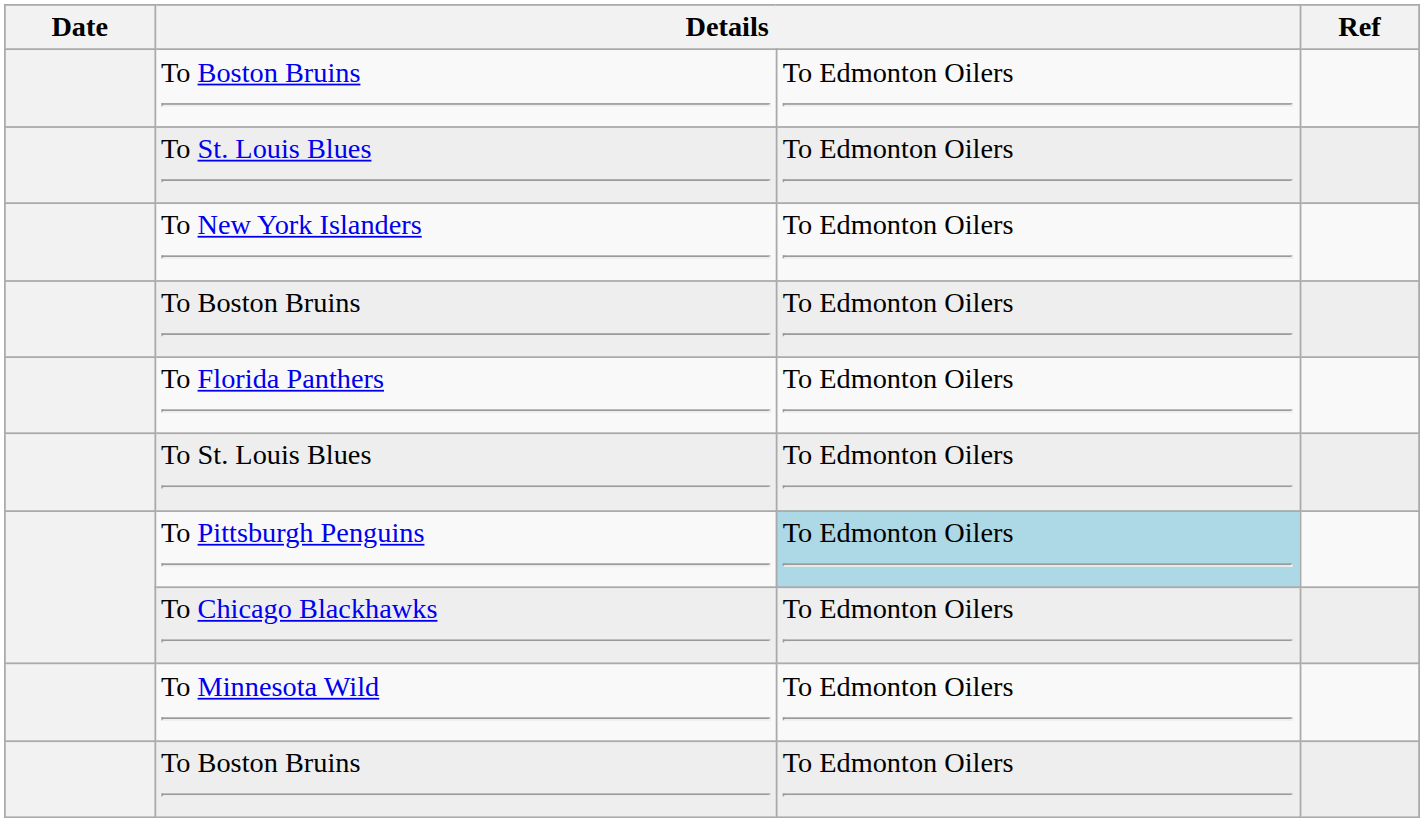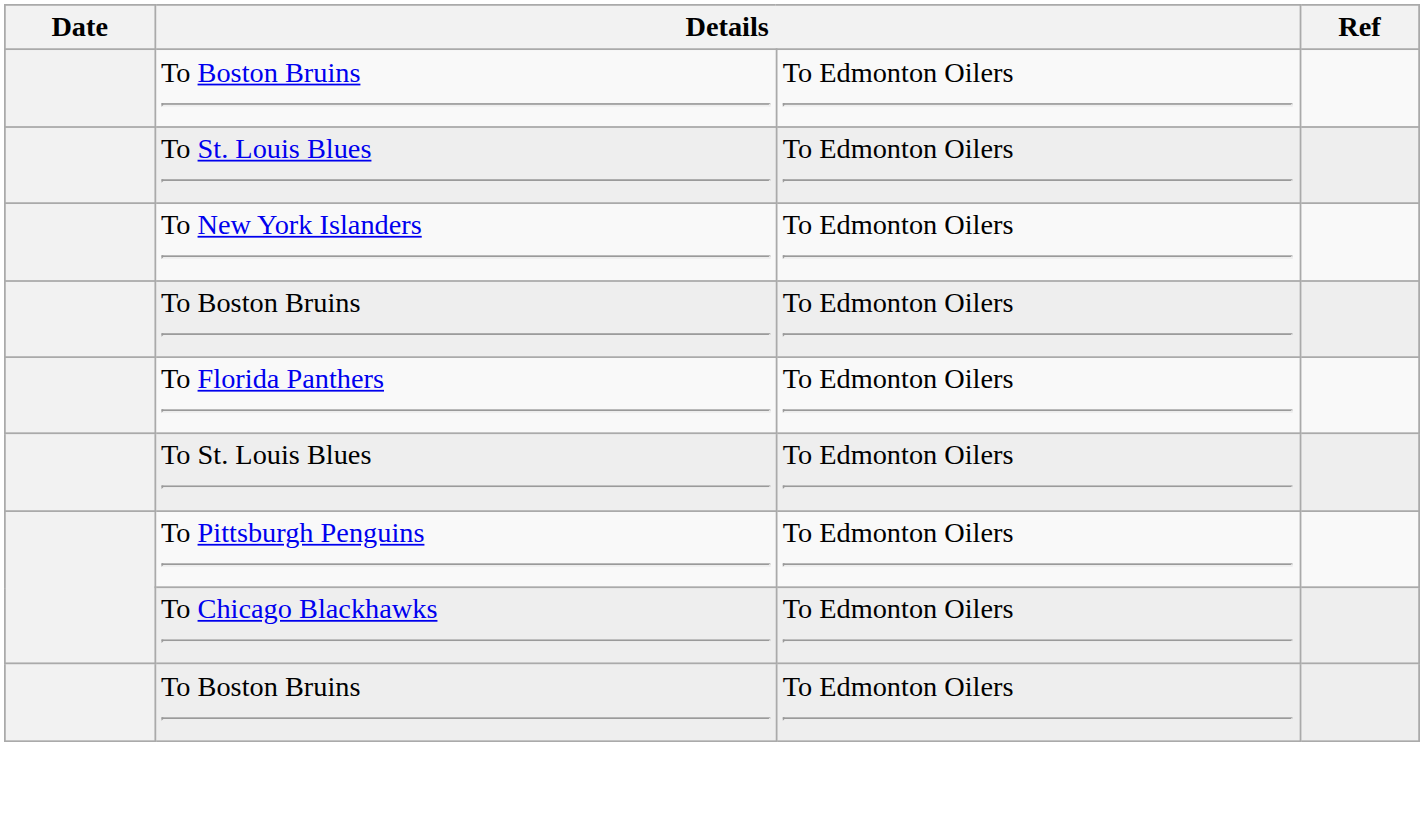To Pittsburgh Penguins | column 3: lightblue background -> no background
- row: To Minnesota Wild | To Edmonton Oilers
